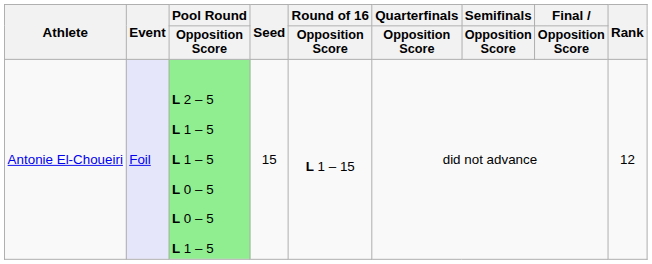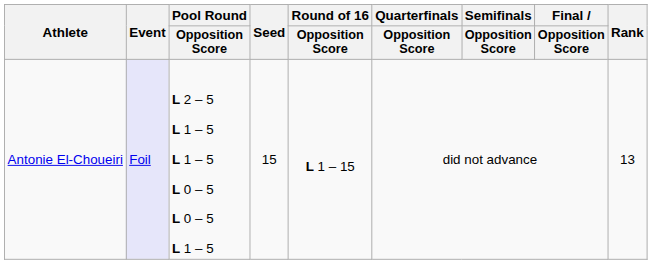Antonie El-Choueiri | Pool Round / Opposition Score: lightgreen background -> no background
Antonie El-Choueiri | Rank: 12 -> 13
